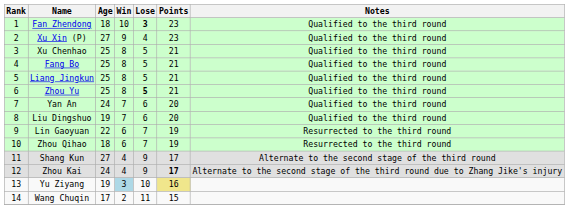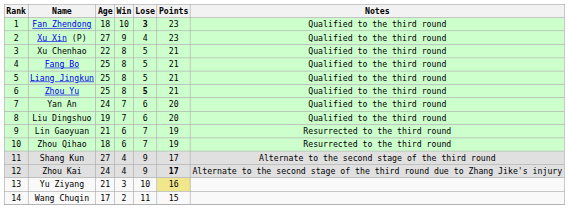Xu Chenhao | Age: 25 -> 22
Lin Gaoyuan | Age: 22 -> 21
Yu Ziyang | Age: 19 -> 21
Yu Ziyang | Win: lightblue background -> no background
